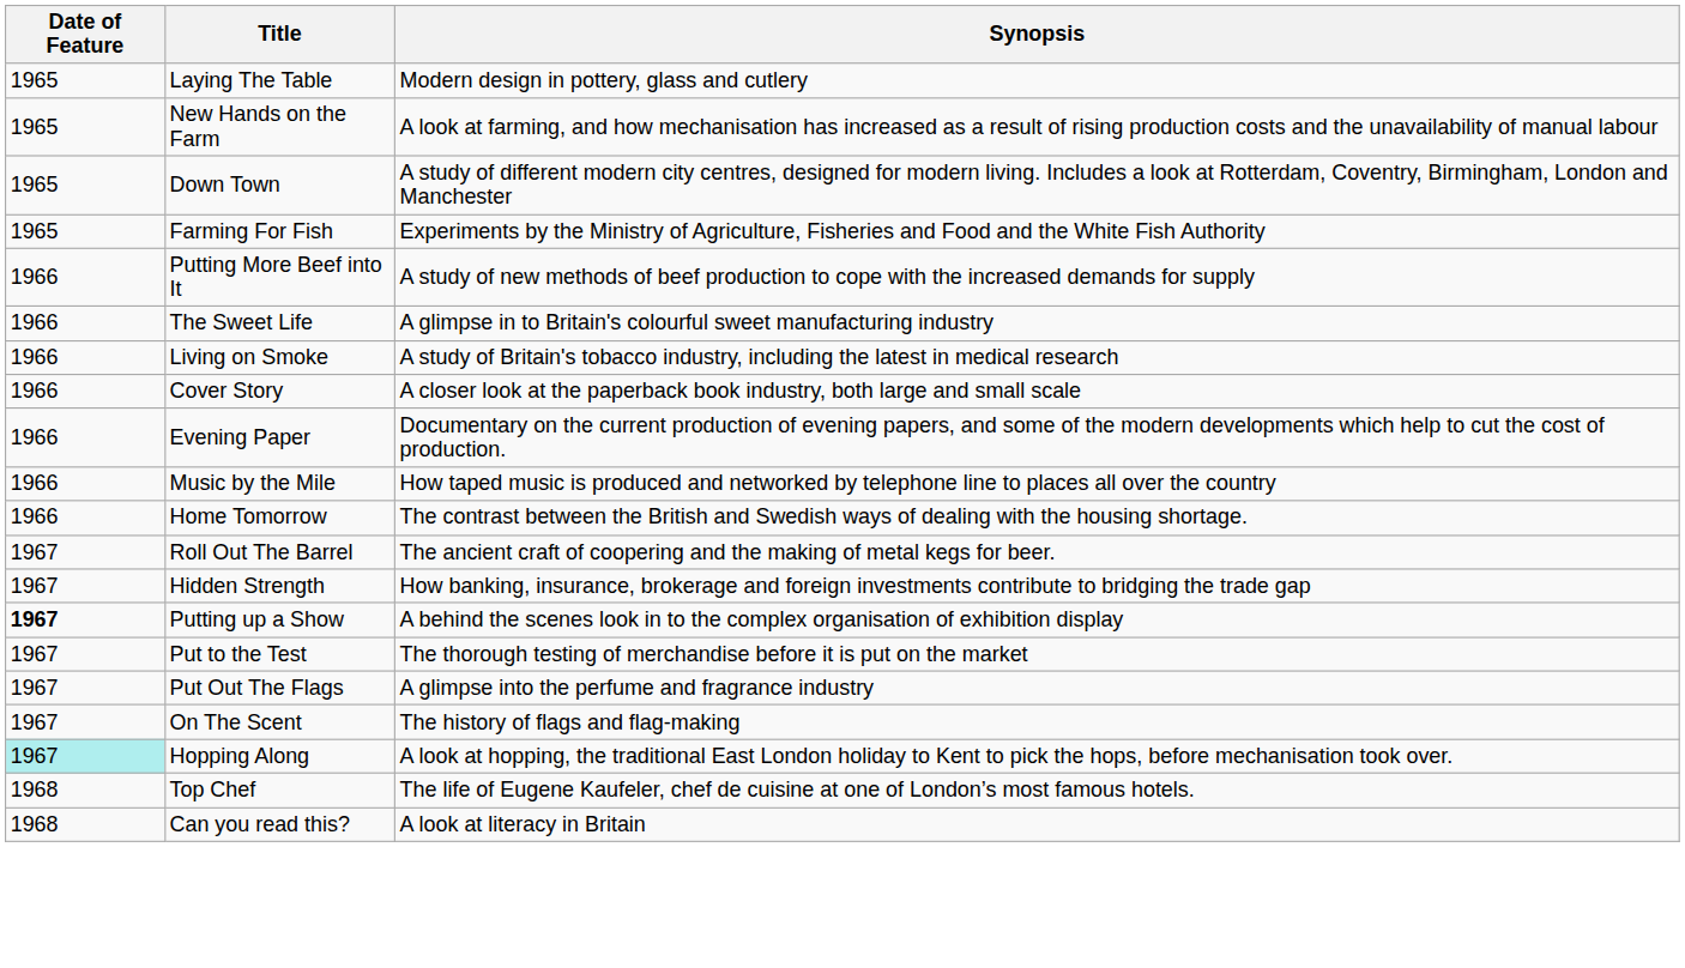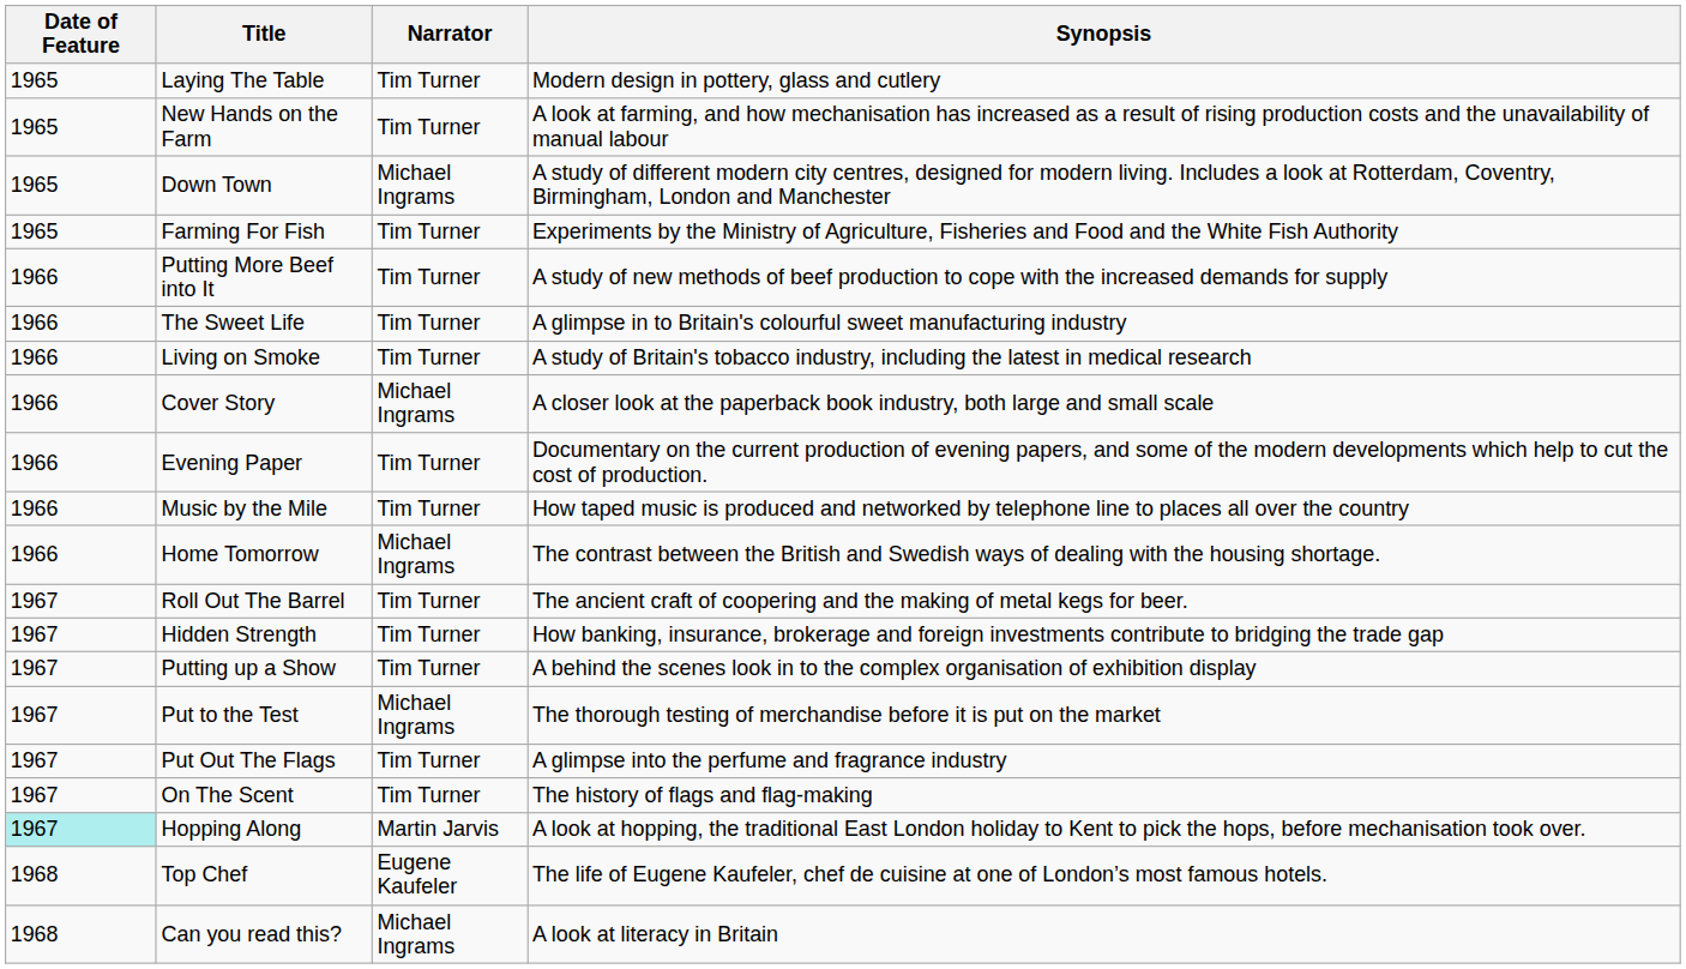+ column: Narrator | Tim Turner | Tim Turner | Michael Ingrams | Tim Turner | Tim Turner | Tim Turner | Tim Turner | Michael Ingrams | Tim Turner | Tim Turner | Michael Ingrams | Tim Turner | Tim Turner | Tim Turner | Michael Ingrams | Tim Turner | Tim Turner | Martin Jarvis | Eugene Kaufeler | Michael Ingrams
Putting up a Show | Date of Feature: bold -> normal
